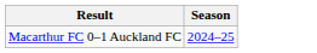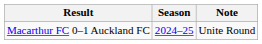+ column: Note | Unite Round
